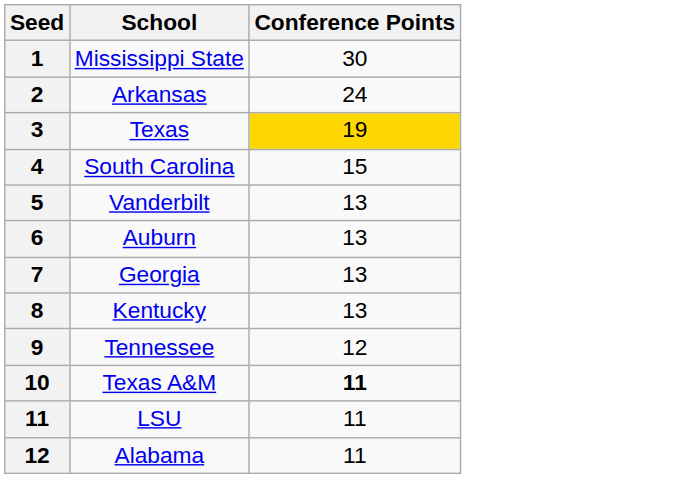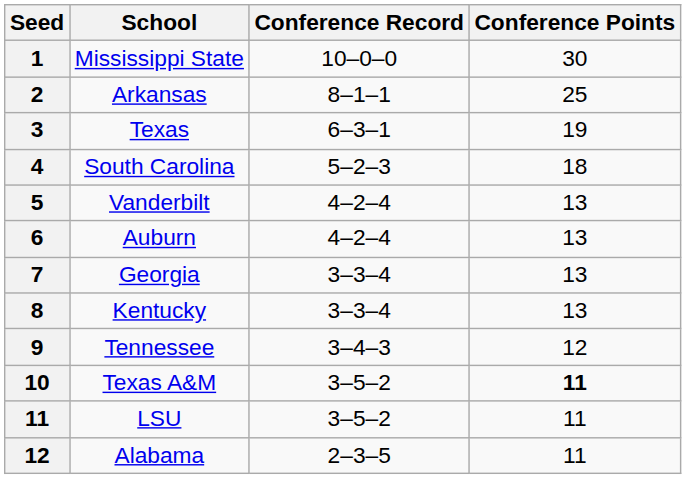+ column: Conference Record | 10–0–0 | 8–1–1 | 6–3–1 | 5–2–3 | 4–2–4 | 4–2–4 | 3–3–4 | 3–3–4 | 3–4–3 | 3–5–2 | 3–5–2 | 2–3–5
Arkansas | Conference Points: 24 -> 25
Texas | Conference Points: gold background -> no background
South Carolina | Conference Points: 15 -> 18
